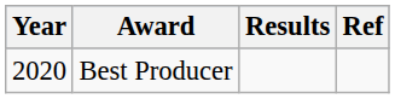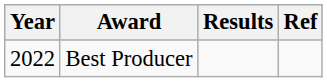Best Producer | Year: 2020 -> 2022
